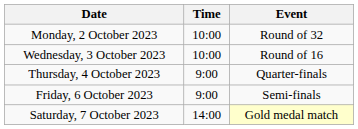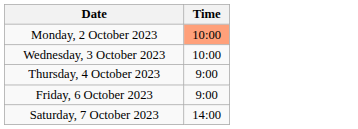- column: Event | Round of 32 | Round of 16 | Quarter-finals | Semi-finals | Gold medal match
Monday, 2 October 2023 | Time: no background -> lightsalmon background
